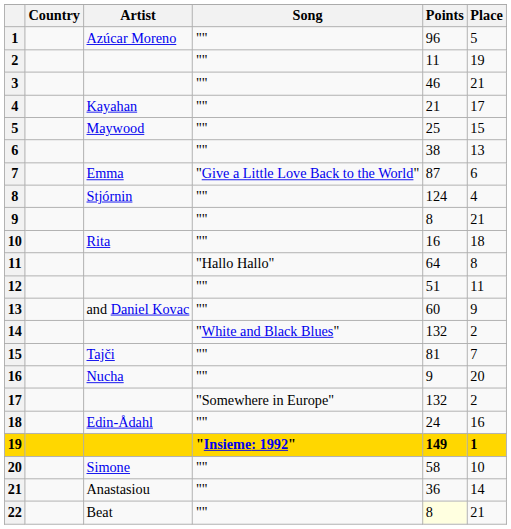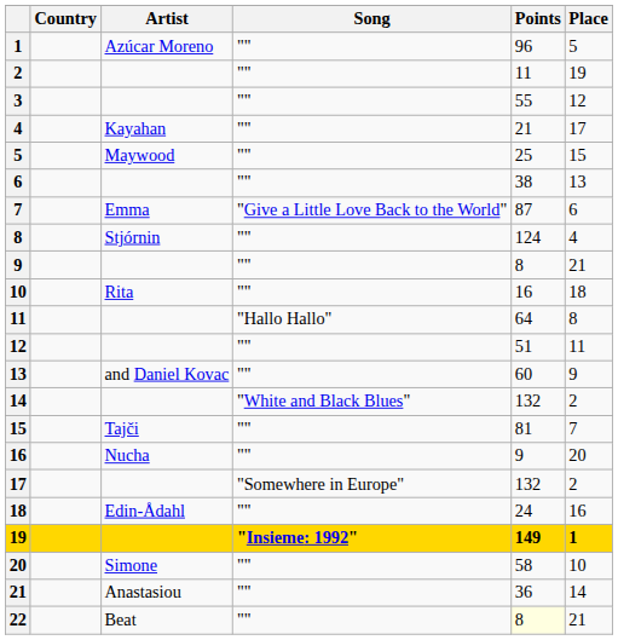3 | Points: 46 -> 55
3 | Place: 21 -> 12
